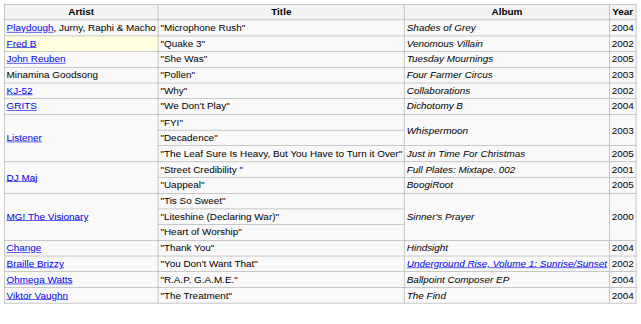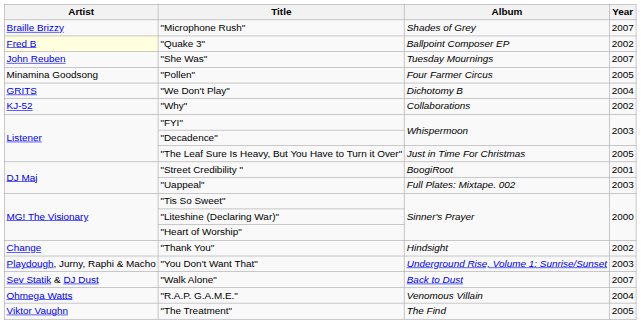"Microphone Rush" | Artist: Playdough, Jurny, Raphi & Macho -> Braille Brizzy
"Microphone Rush" | Year: 2004 -> 2007
"Quake 3" | Album: Venomous Villain -> Ballpoint Composer EP
"She Was" | Year: 2005 -> 2007
"Pollen" | Year: 2003 -> 2005
rows swapped: "We Don't Play" <-> "Why"
"Street Credibility " | Album: Full Plates: Mixtape. 002 -> BoogiRoot
"Uappeal" | Album: BoogiRoot -> Full Plates: Mixtape. 002
"Uappeal" | Year: 2005 -> 2003
"Thank You" | Year: 2004 -> 2002
"You Don't Want That" | Artist: Braille Brizzy -> Playdough, Jurny, Raphi & Macho
"You Don't Want That" | Year: 2002 -> 2003
+ row: Sev Statik & DJ Dust | "Walk Alone" | Back to Dust | 2007
"R.A.P. G.A.M.E." | Album: Ballpoint Composer EP -> Venomous Villain
"The Treatment" | Year: 2004 -> 2005
